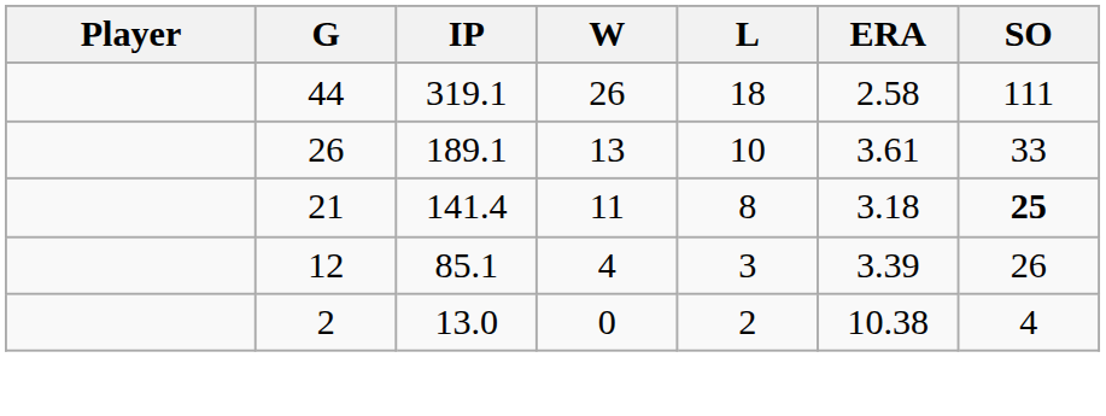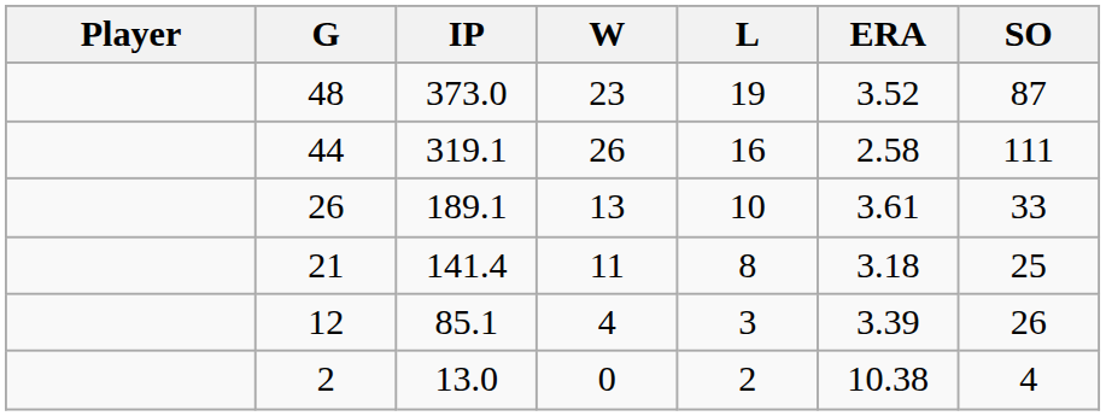+ row: 48 | 373.0 | 23 | 19 | 3.52 | 87
44 | L: 18 -> 16
21 | SO: bold -> normal
